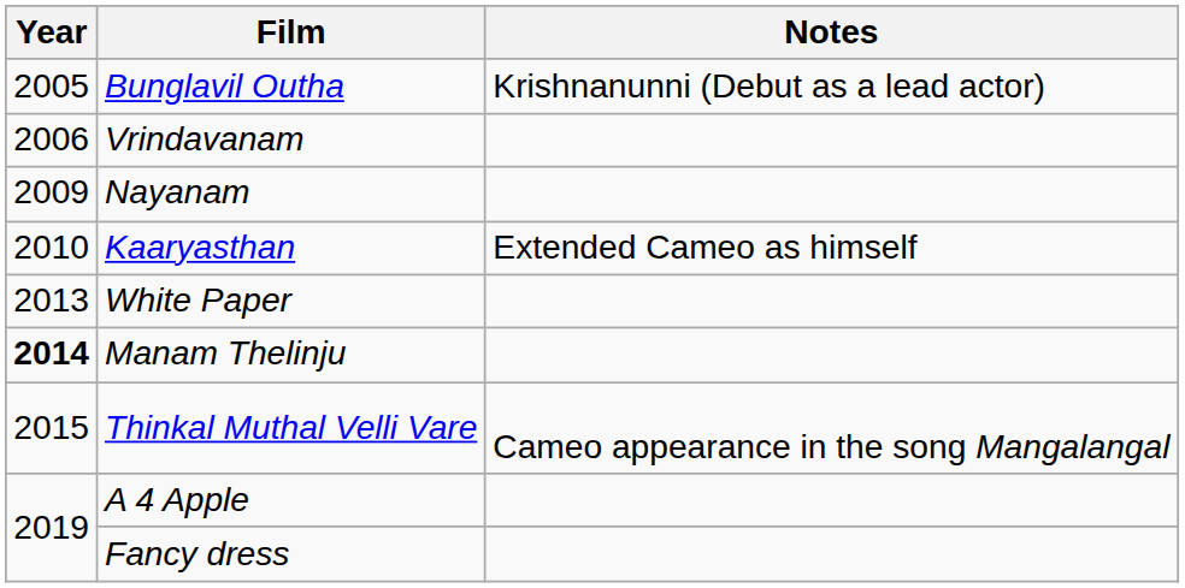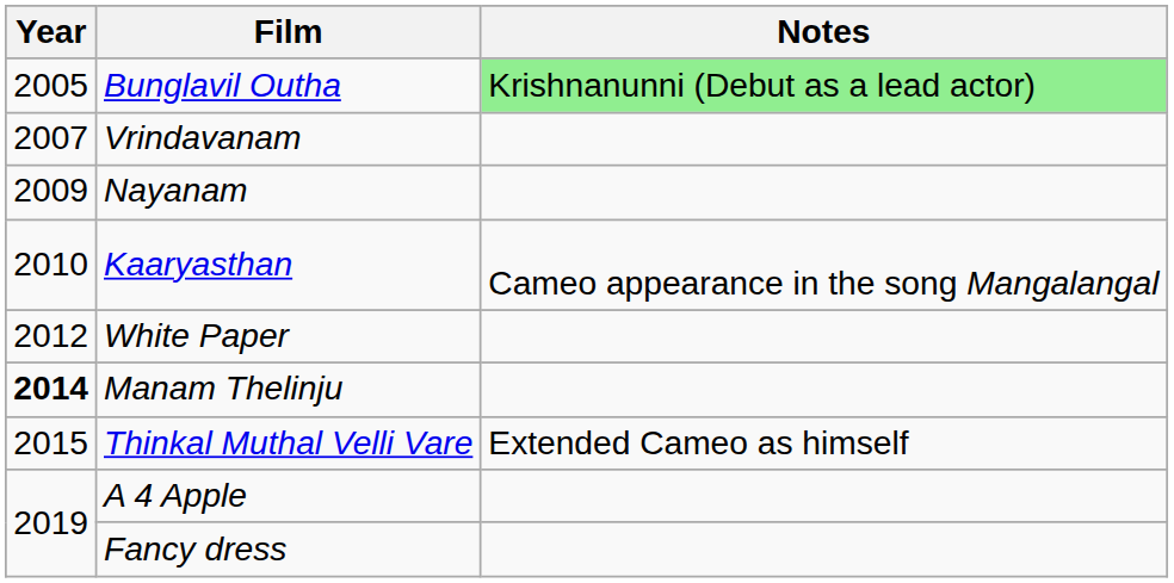Bunglavil Outha | Notes: no background -> lightgreen background
Vrindavanam | Year: 2006 -> 2007
Kaaryasthan | Notes: Extended Cameo as himself -> Cameo appearance in the song Mangalangal
White Paper | Year: 2013 -> 2012
Thinkal Muthal Velli Vare | Notes: Cameo appearance in the song Mangalangal -> Extended Cameo as himself
